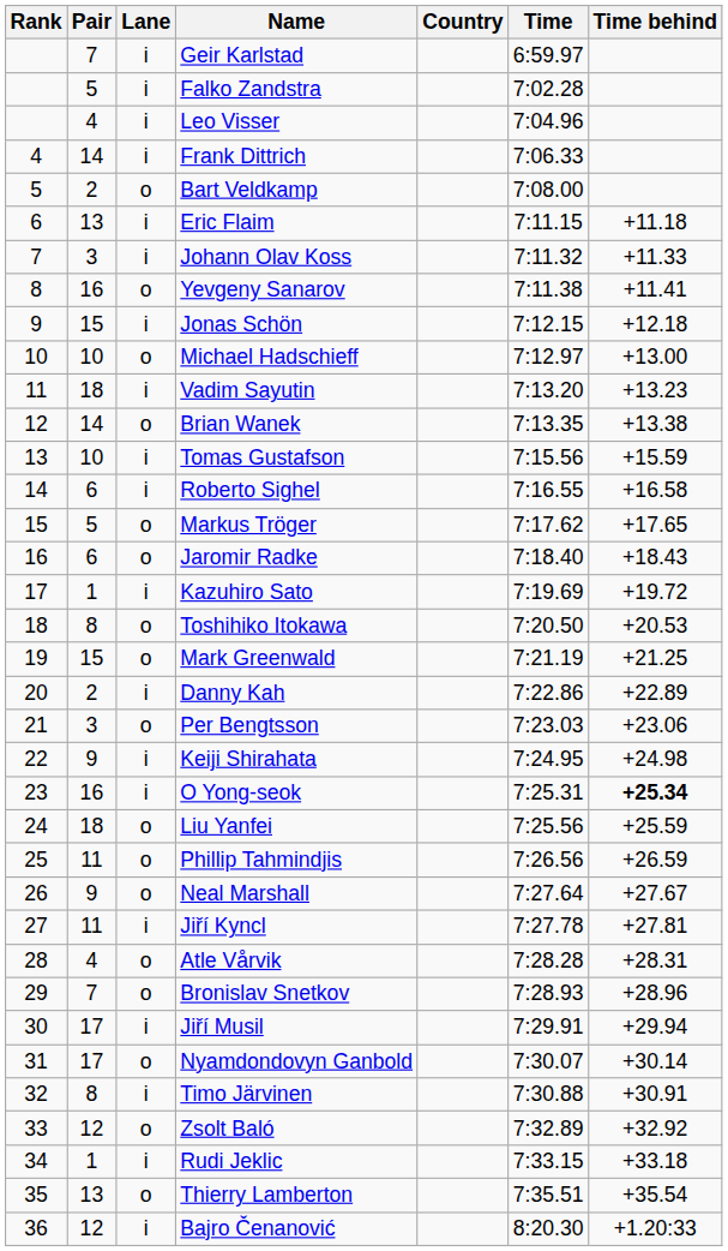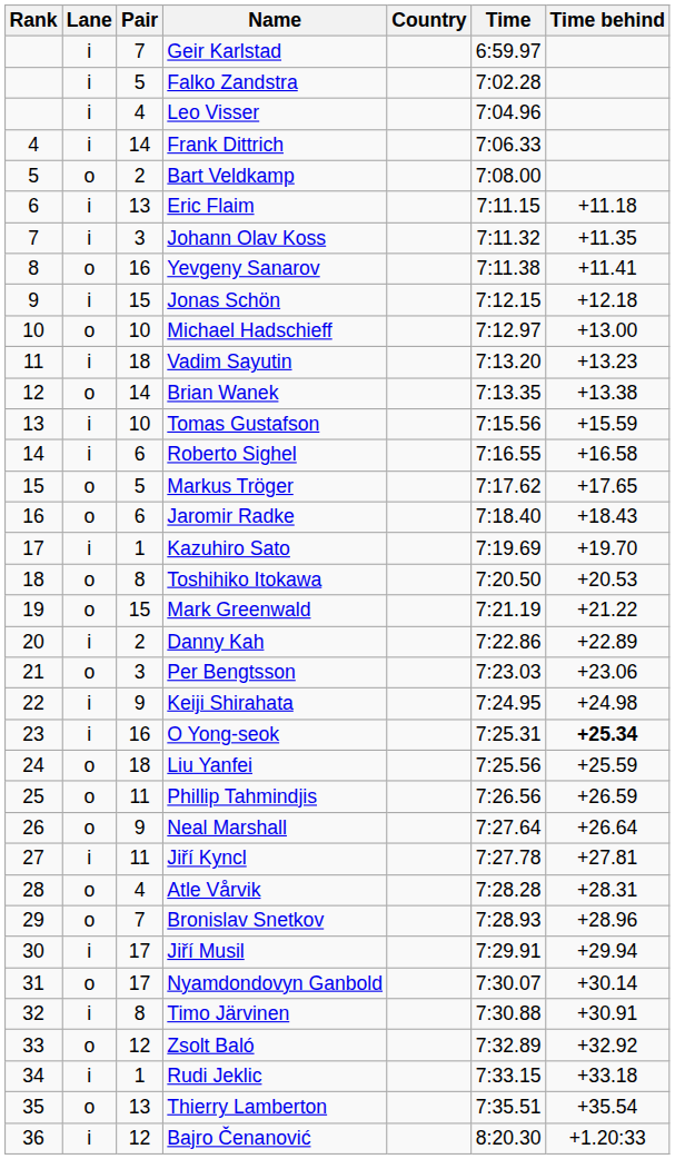columns swapped: Pair <-> Lane
Johann Olav Koss | Time behind: +11.33 -> +11.35
Kazuhiro Sato | Time behind: +19.72 -> +19.70
Mark Greenwald | Time behind: +21.25 -> +21.22
Neal Marshall | Time behind: +27.67 -> +26.64
